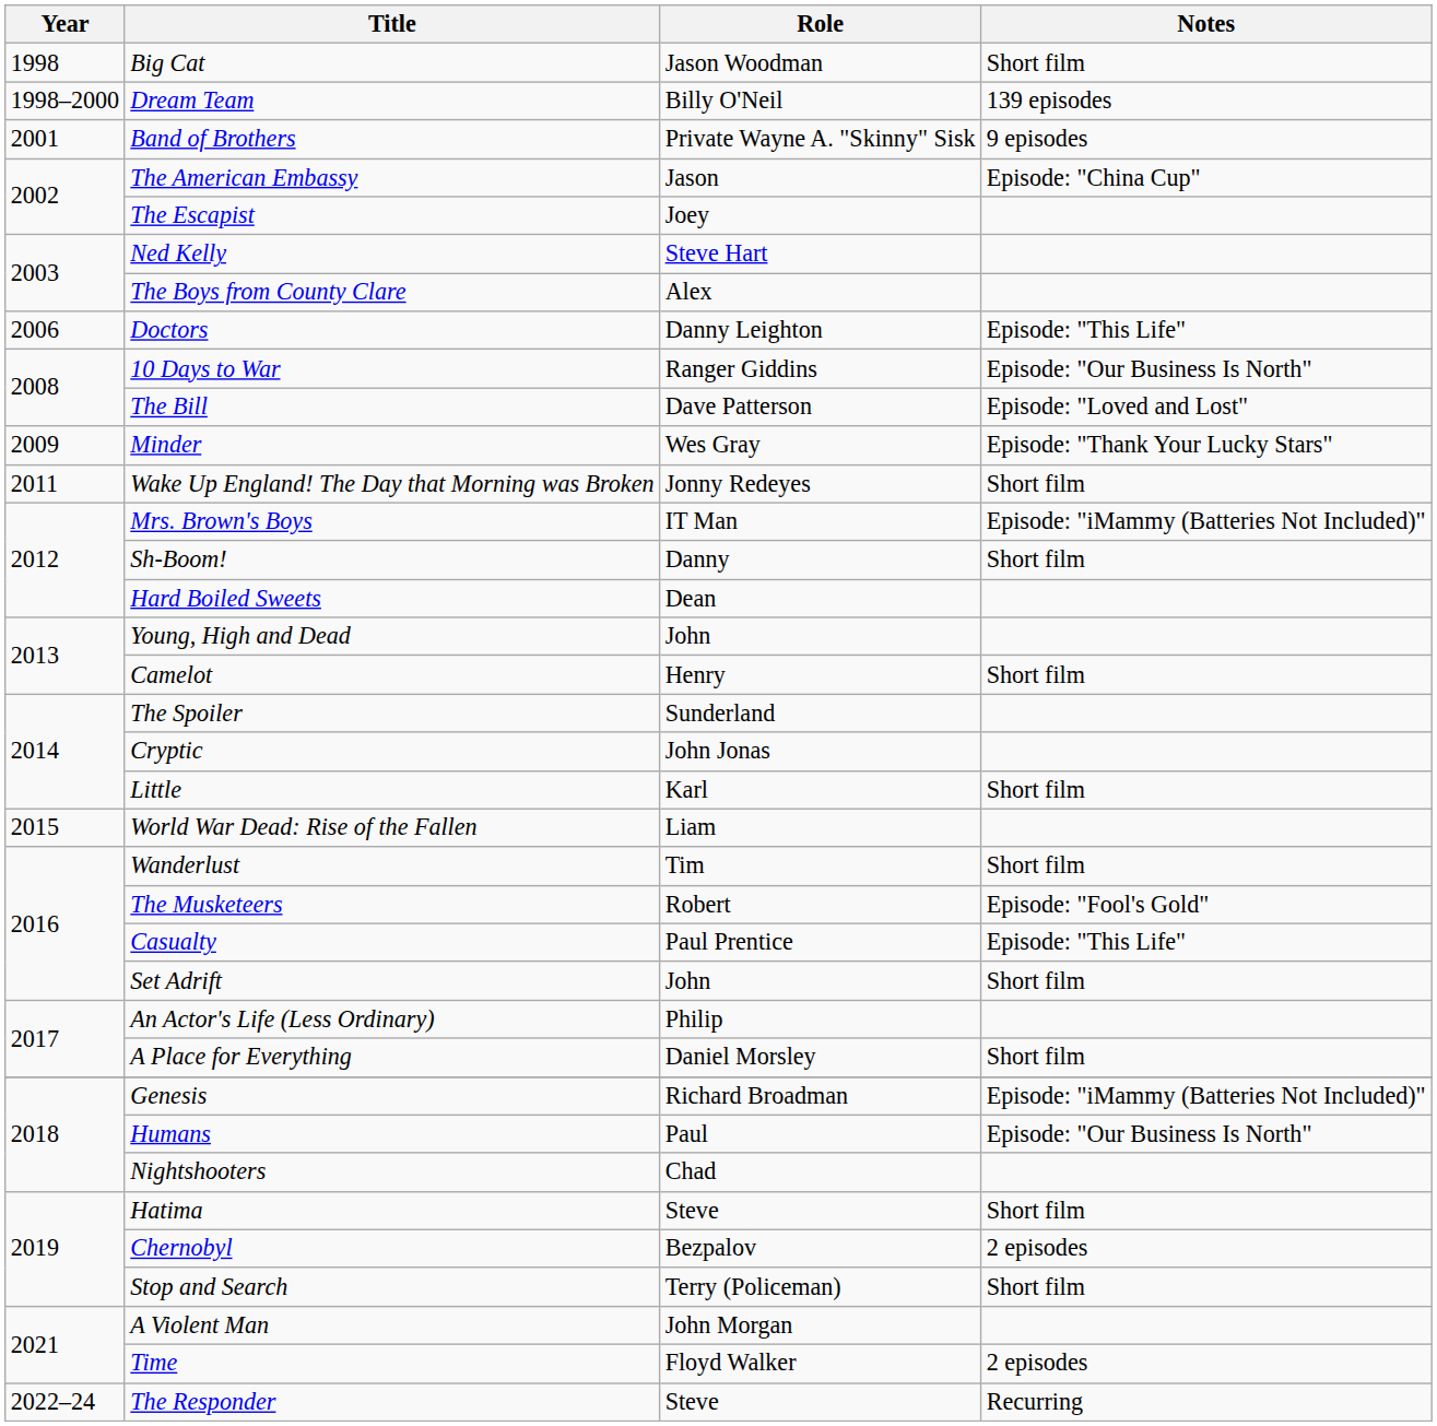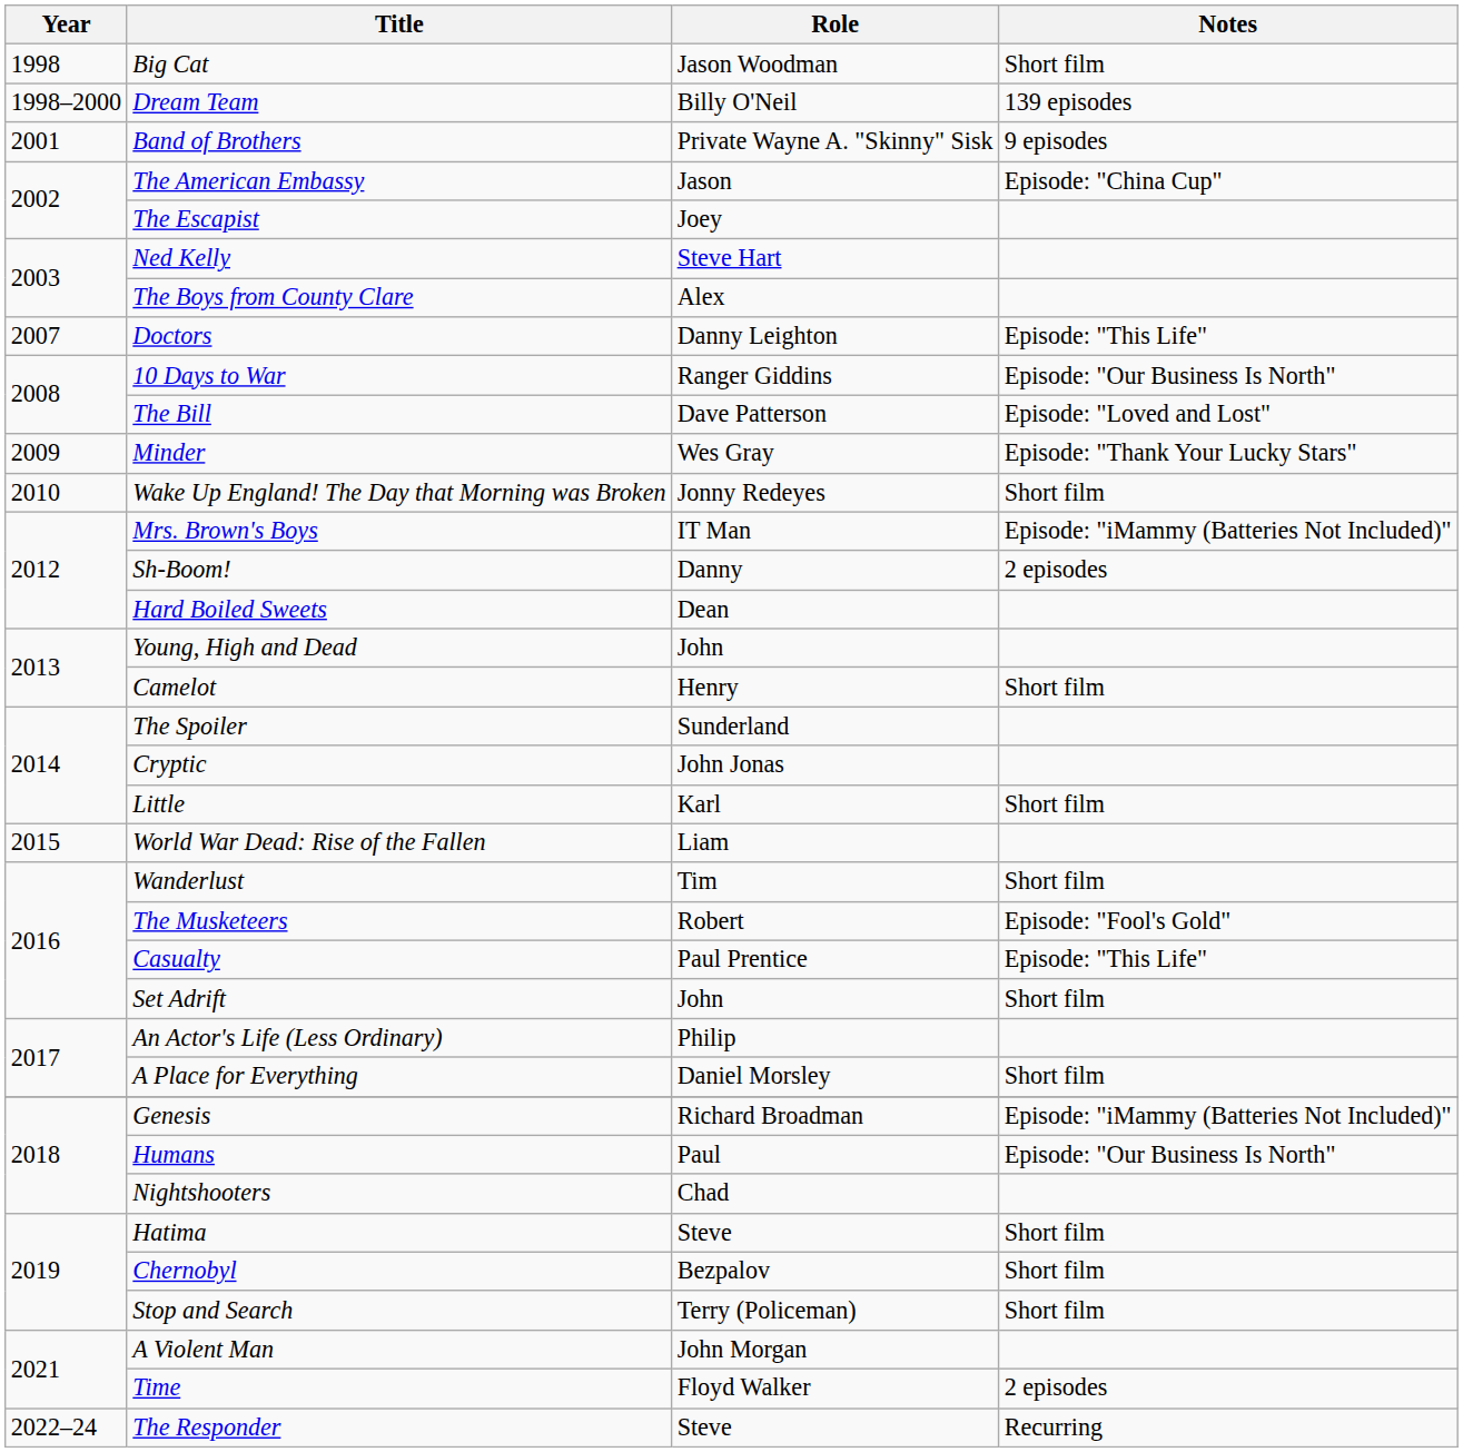Doctors | Year: 2006 -> 2007
Wake Up England! The Day that Morning was Broken | Year: 2011 -> 2010
Sh-Boom! | Notes: Short film -> 2 episodes
Chernobyl | Notes: 2 episodes -> Short film
